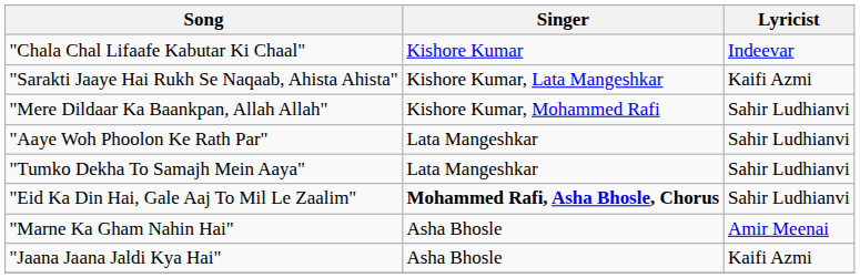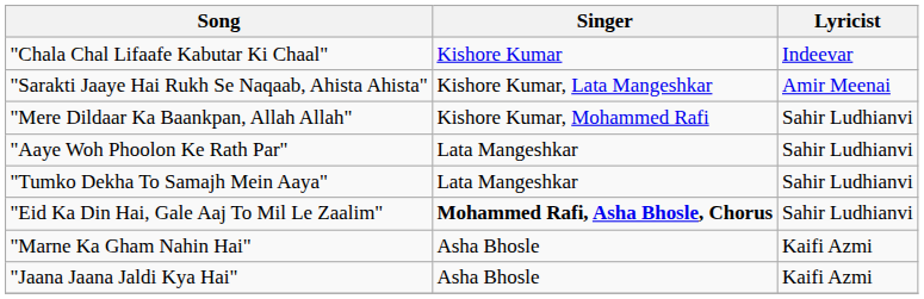"Sarakti Jaaye Hai Rukh Se Naqaab, Ahista Ahista" | Lyricist: Kaifi Azmi -> Amir Meenai
"Marne Ka Gham Nahin Hai" | Lyricist: Amir Meenai -> Kaifi Azmi
